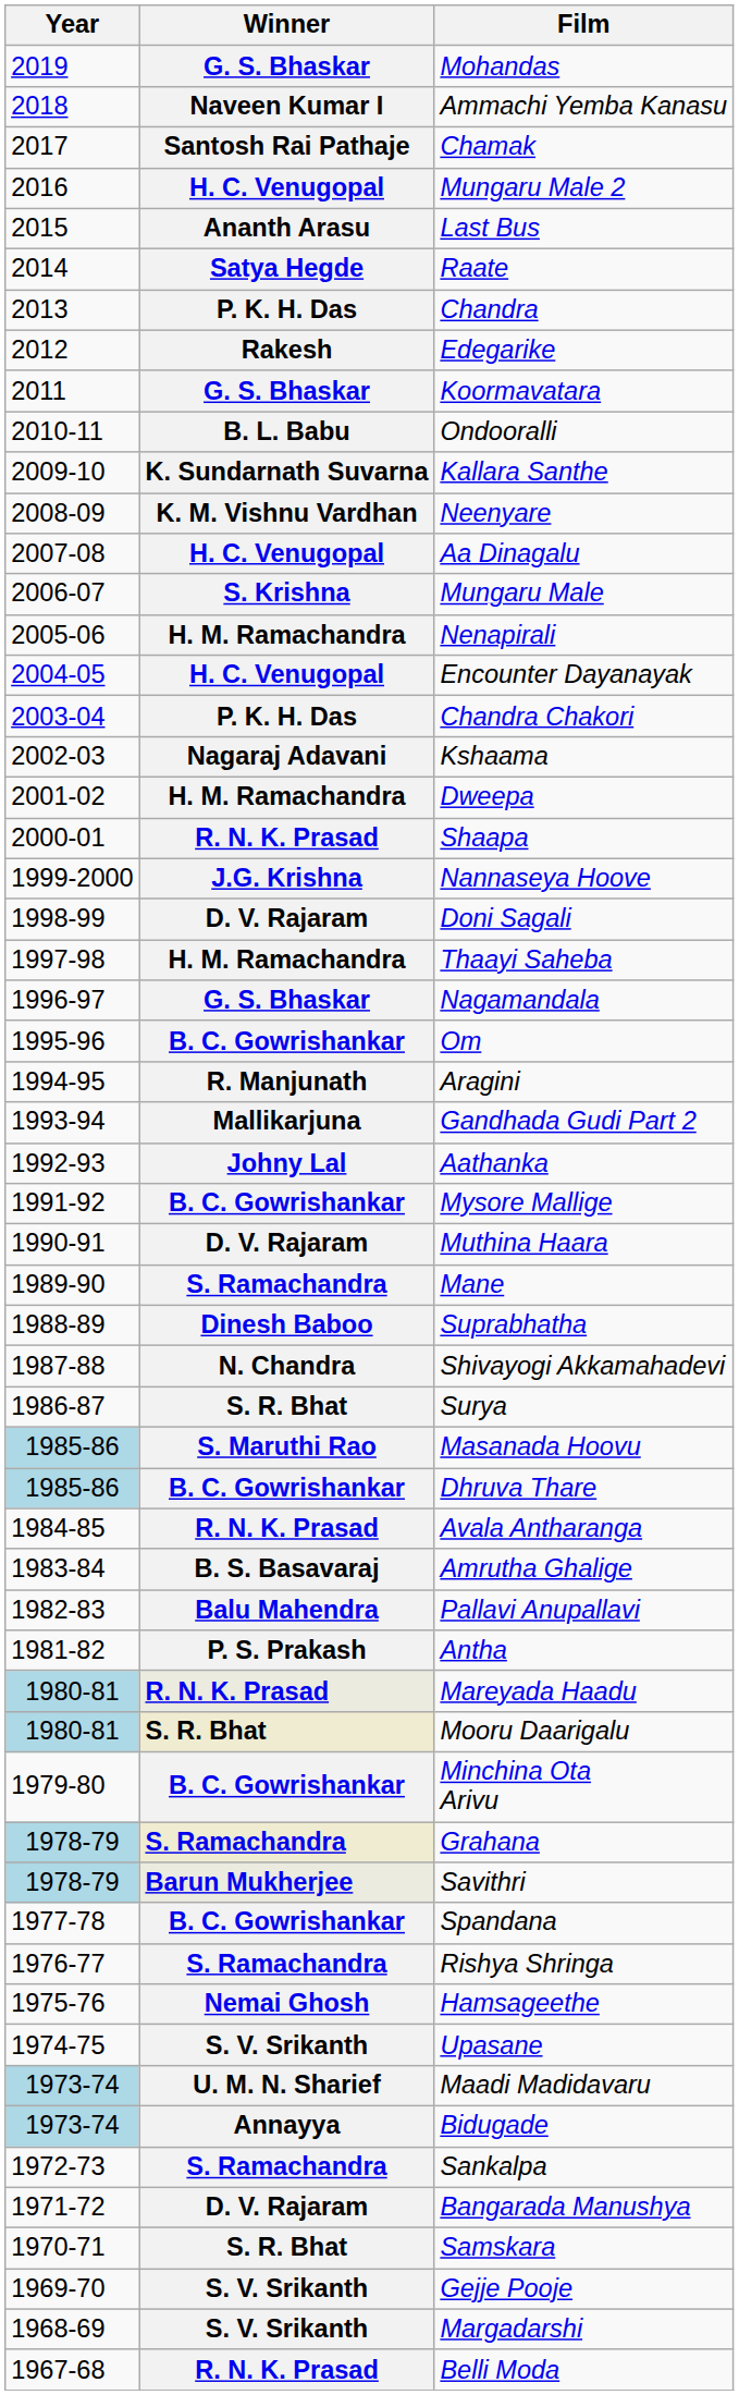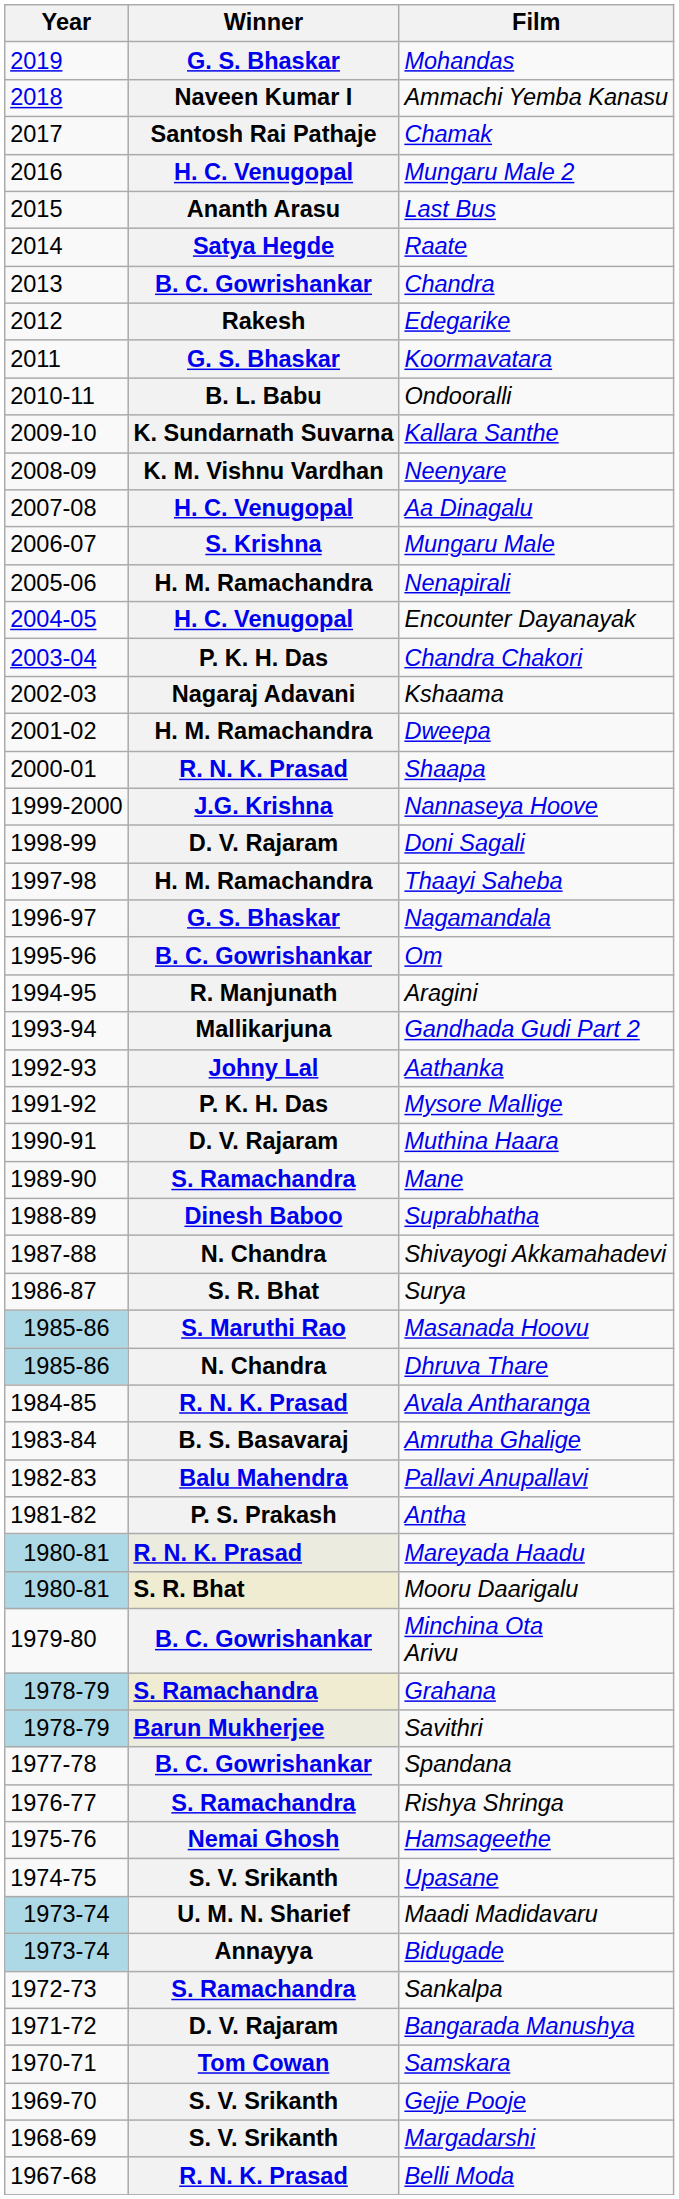Chandra | Winner: P. K. H. Das -> B. C. Gowrishankar
Mysore Mallige | Winner: B. C. Gowrishankar -> P. K. H. Das
Dhruva Thare | Winner: B. C. Gowrishankar -> N. Chandra
Samskara | Winner: S. R. Bhat -> Tom Cowan
